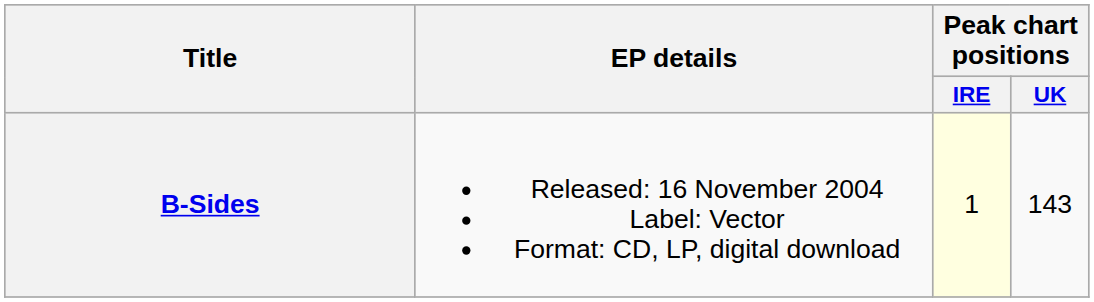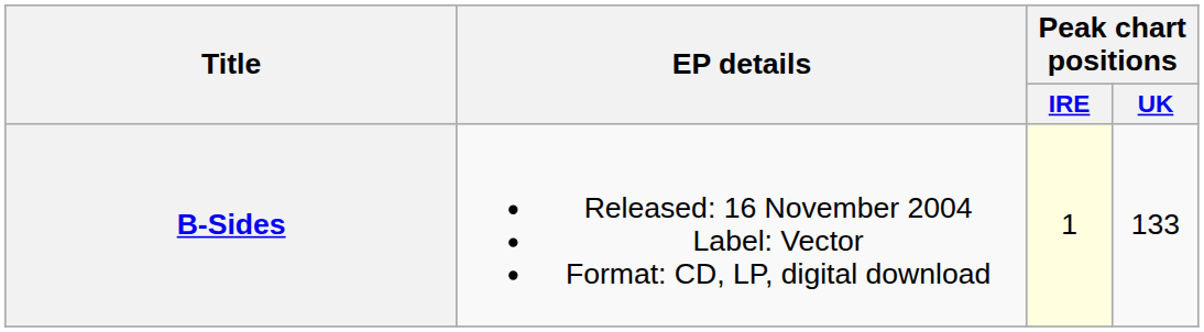B-Sides | Peak chart positions / UK: 143 -> 133
